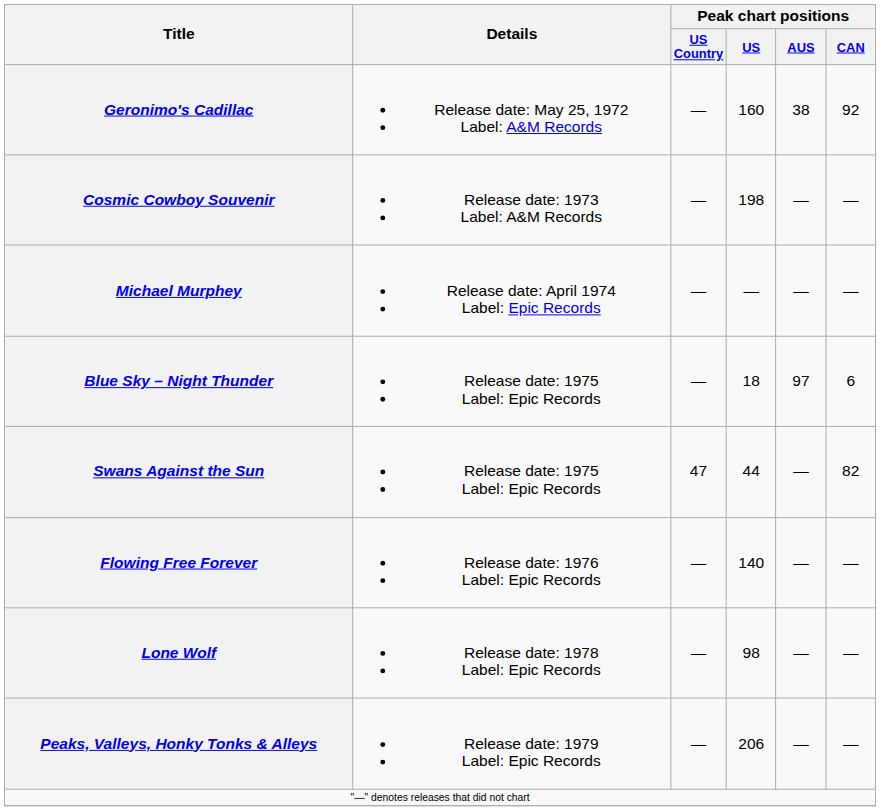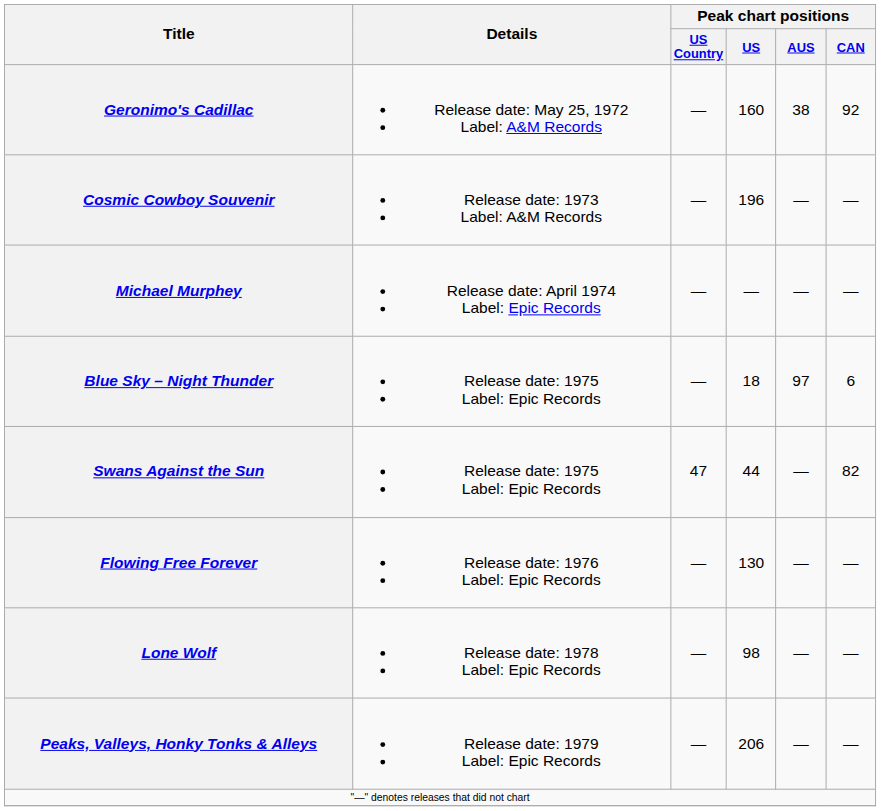Cosmic Cowboy Souvenir | Peak chart positions / US: 198 -> 196
Flowing Free Forever | Peak chart positions / US: 140 -> 130
